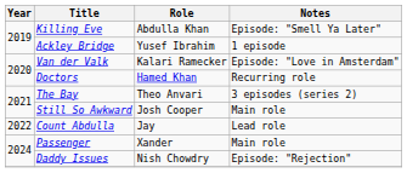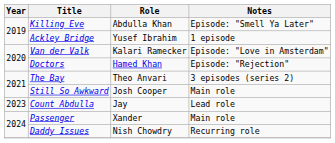Doctors | Notes: Recurring role -> Episode: "Rejection"
Count Abdulla | Year: 2022 -> 2023
Daddy Issues | Notes: Episode: "Rejection" -> Recurring role
